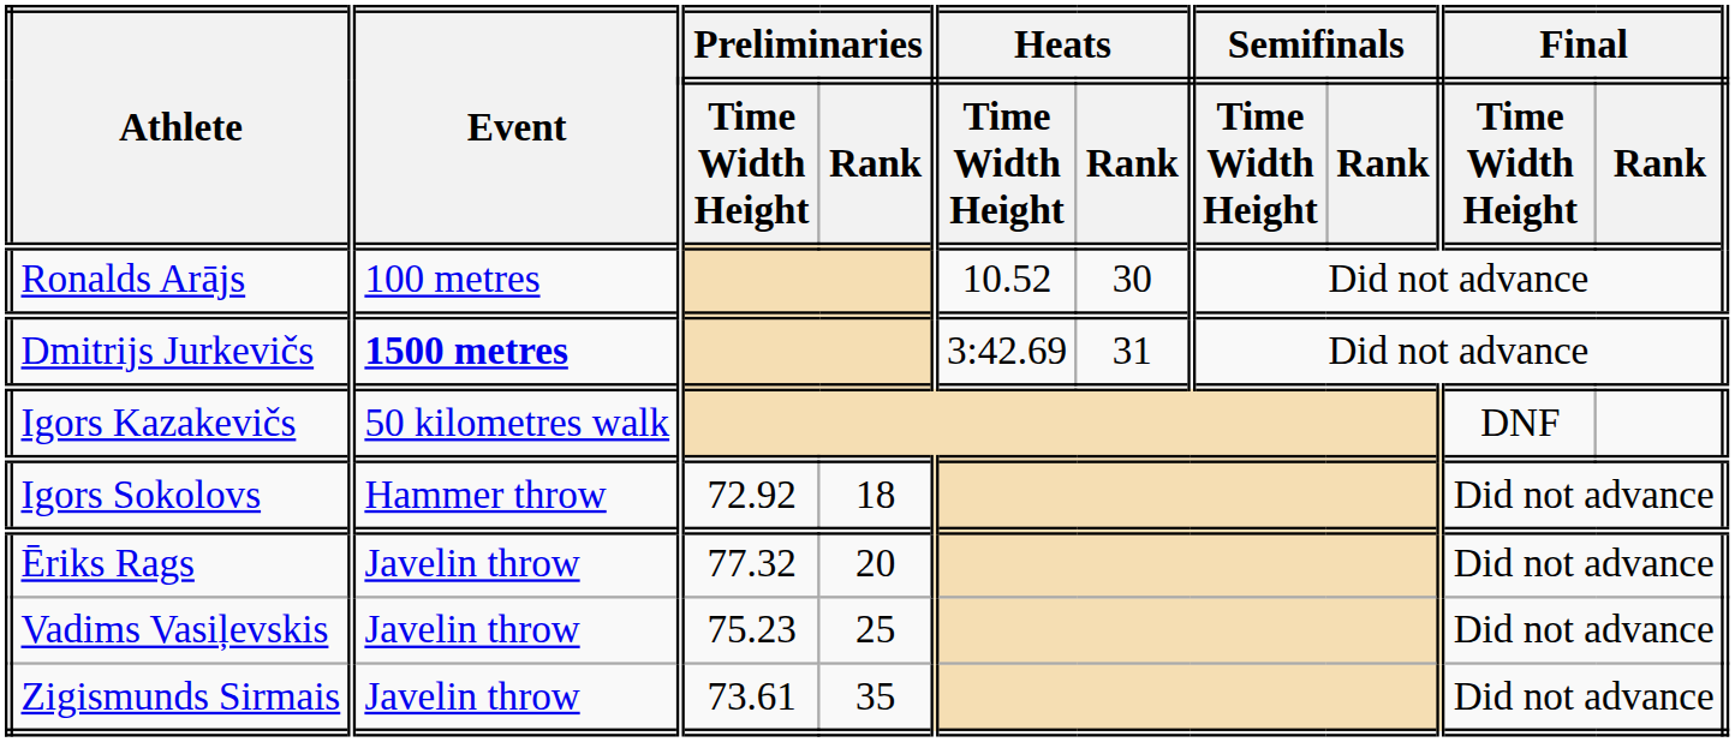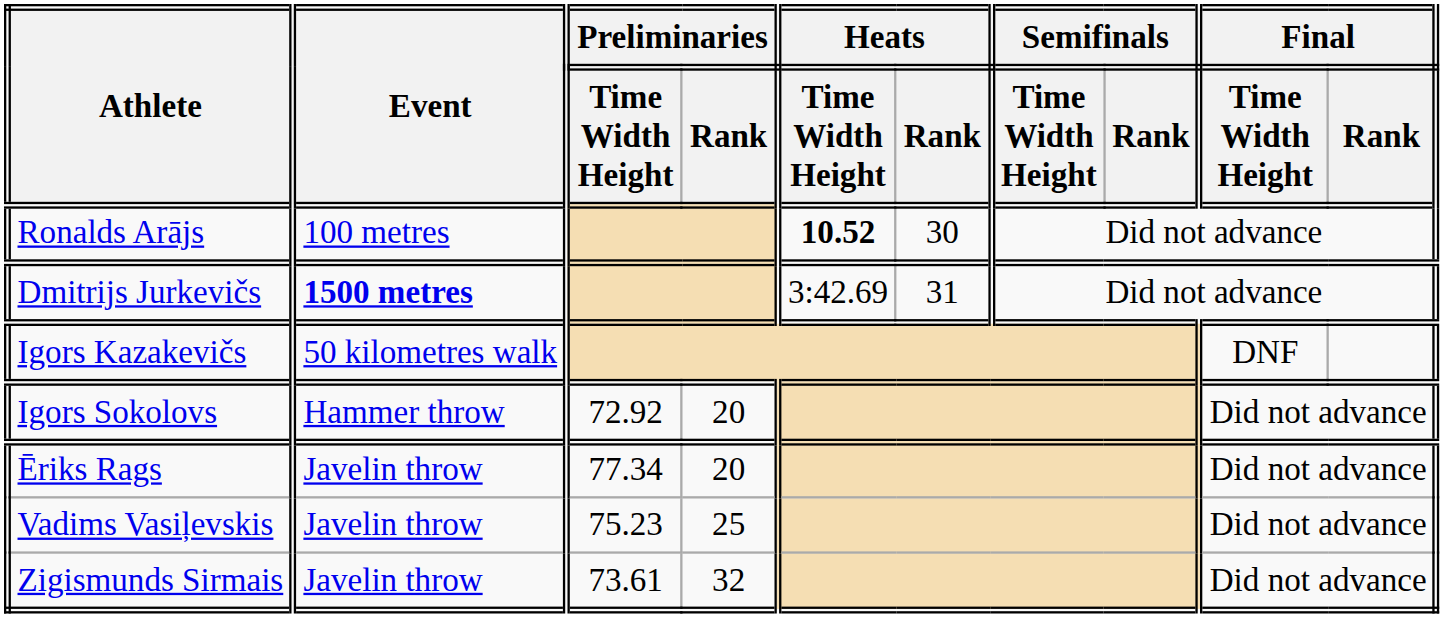Ronalds Arājs | Heats / Time Width Height: normal -> bold
Igors Sokolovs | Preliminaries / Rank: 18 -> 20
Ēriks Rags | Preliminaries / Time Width Height: 77.32 -> 77.34
Zigismunds Sirmais | Preliminaries / Rank: 35 -> 32
